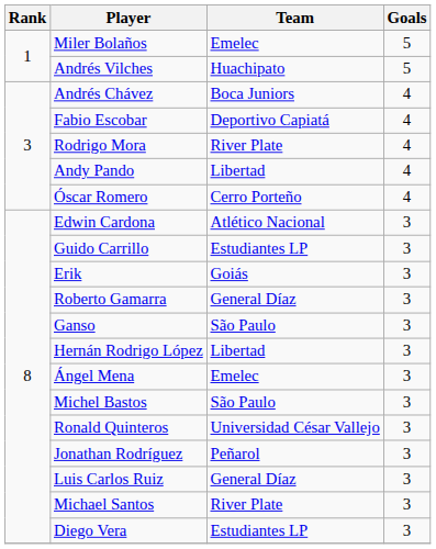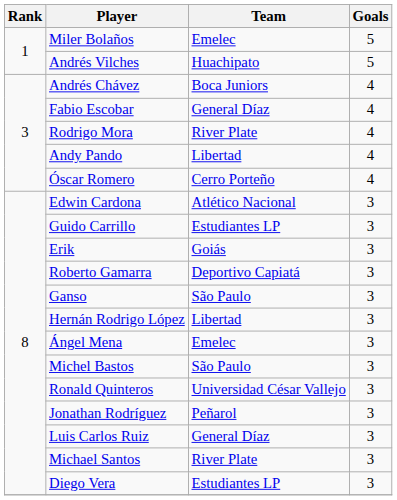Fabio Escobar | Team: Deportivo Capiatá -> General Díaz
Roberto Gamarra | Team: General Díaz -> Deportivo Capiatá
